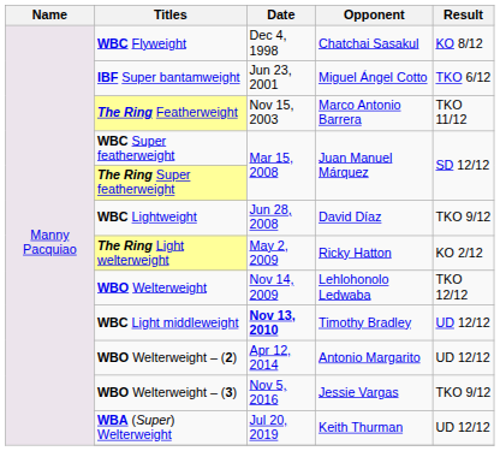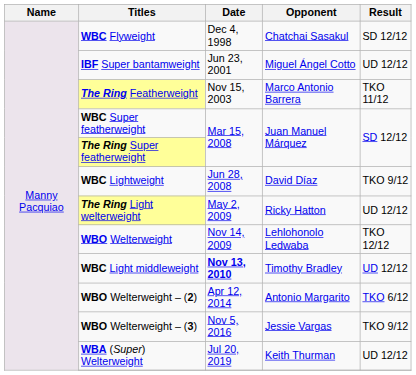WBC Flyweight | Result: KO 8/12 -> SD 12/12
IBF Super bantamweight | Result: TKO 6/12 -> UD 12/12
The Ring Light welterweight | Result: KO 2/12 -> UD 12/12
WBO Welterweight – (2) | Result: UD 12/12 -> TKO 6/12
